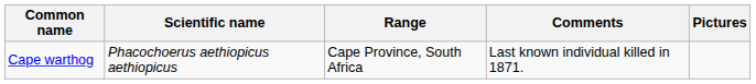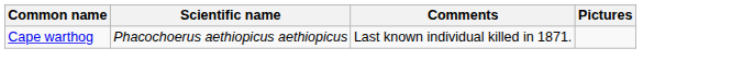- column: Range | Cape Province, South Africa
